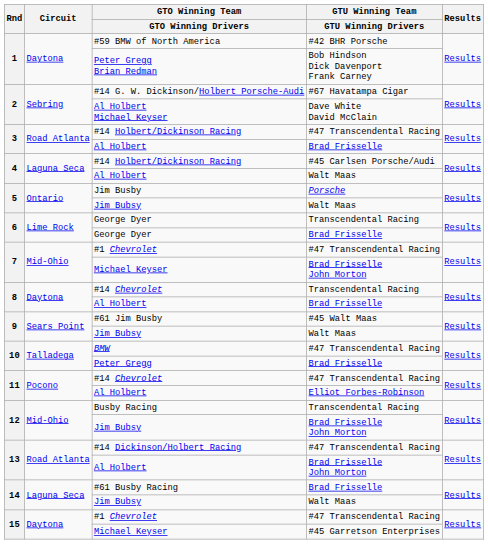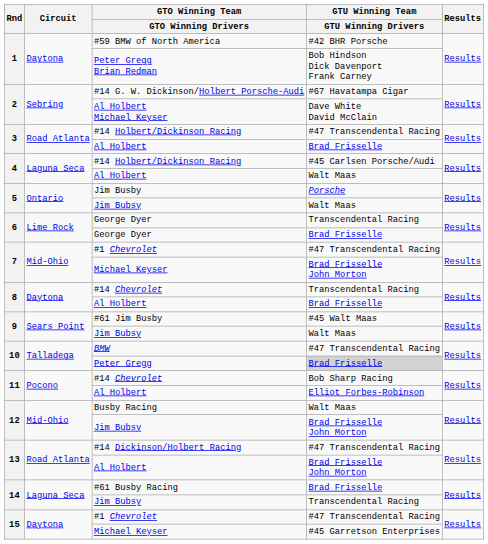Peter Gregg | GTU Winning Team / GTU Winning Drivers: no background -> lightgrey background
11 / #14 Chevrolet | GTU Winning Team / GTU Winning Drivers: #47 Transcendental Racing -> Bob Sharp Racing
Busby Racing | GTU Winning Team / GTU Winning Drivers: Transcendental Racing -> Walt Maas
14 / Jim Bubsy | GTU Winning Team / GTU Winning Drivers: Walt Maas -> Transcendental Racing
